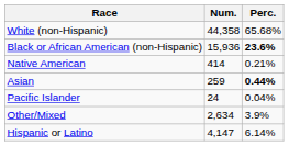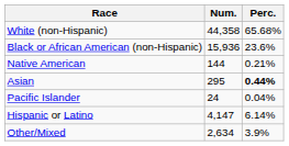Black or African American (non-Hispanic) | Perc.: bold -> normal
Native American | Num.: 414 -> 144
Asian | Num.: 259 -> 295
rows swapped: Other/Mixed <-> Hispanic or Latino
